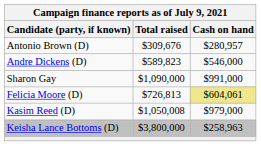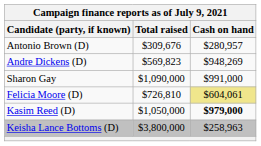Andre Dickens (D) | Total raised: $589,823 -> $569,823
Andre Dickens (D) | Cash on hand: $546,000 -> $948,269
Felicia Moore (D) | Total raised: $726,813 -> $726,810
Kasim Reed (D) | Total raised: $1,050,008 -> $1,050,000
Kasim Reed (D) | Cash on hand: normal -> bold
